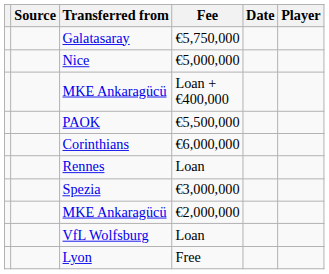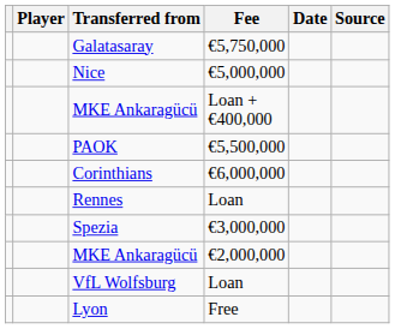columns swapped: Player <-> Source
